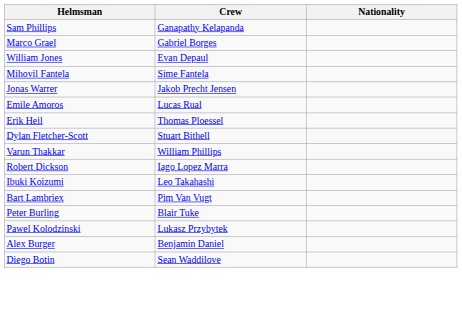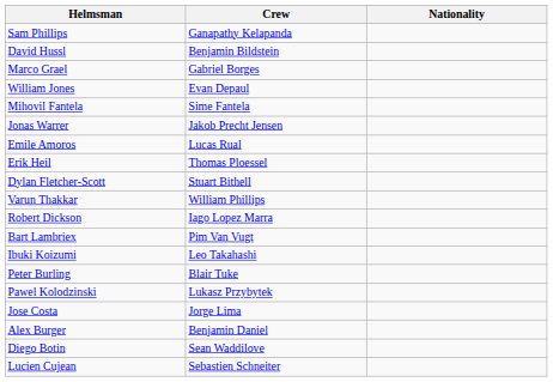+ row: David Hussl | Benjamin Bildstein
rows swapped: Ibuki Koizumi <-> Bart Lambriex
+ row: Jose Costa | Jorge Lima
+ row: Lucien Cujean | Sebastien Schneiter
